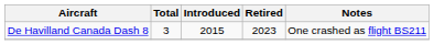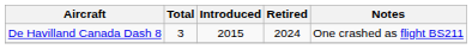De Havilland Canada Dash 8 | Retired: 2023 -> 2024
